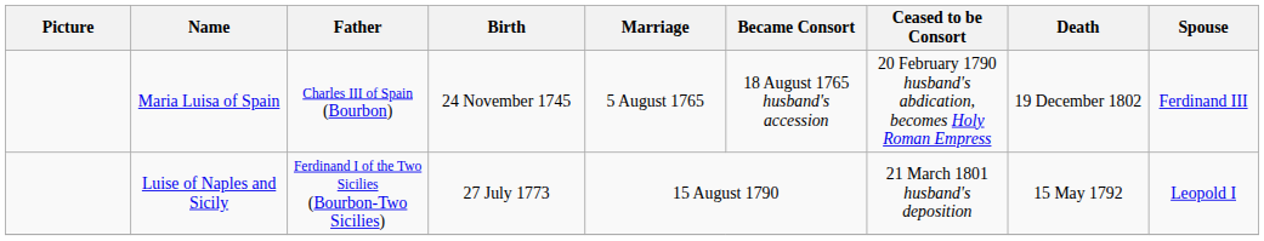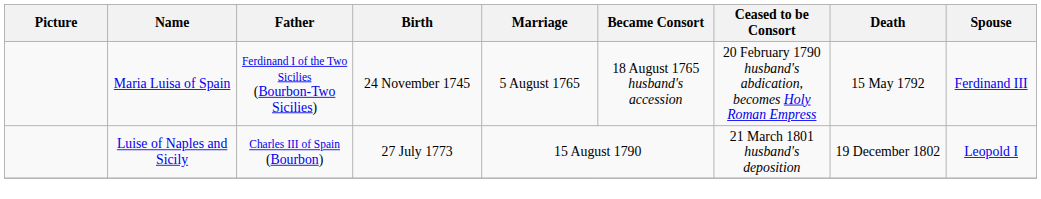Maria Luisa of Spain | Father: Charles III of Spain (Bourbon) -> Ferdinand I of the Two Sicilies (Bourbon-Two Sicilies)
Maria Luisa of Spain | Death: 19 December 1802 -> 15 May 1792
Luise of Naples and Sicily | Father: Ferdinand I of the Two Sicilies (Bourbon-Two Sicilies) -> Charles III of Spain (Bourbon)
Luise of Naples and Sicily | Death: 15 May 1792 -> 19 December 1802
